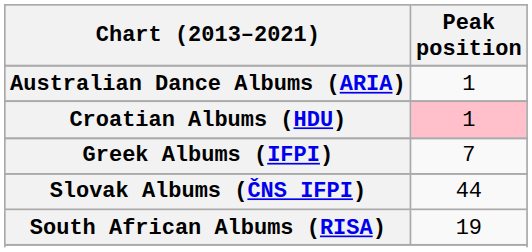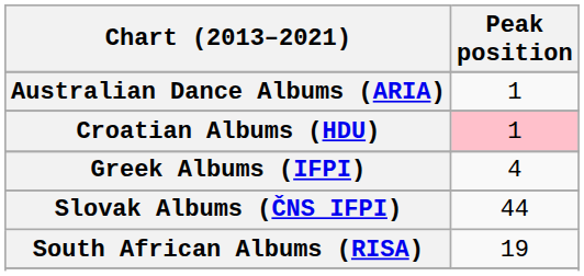Greek Albums (IFPI) | Peak position: 7 -> 4
